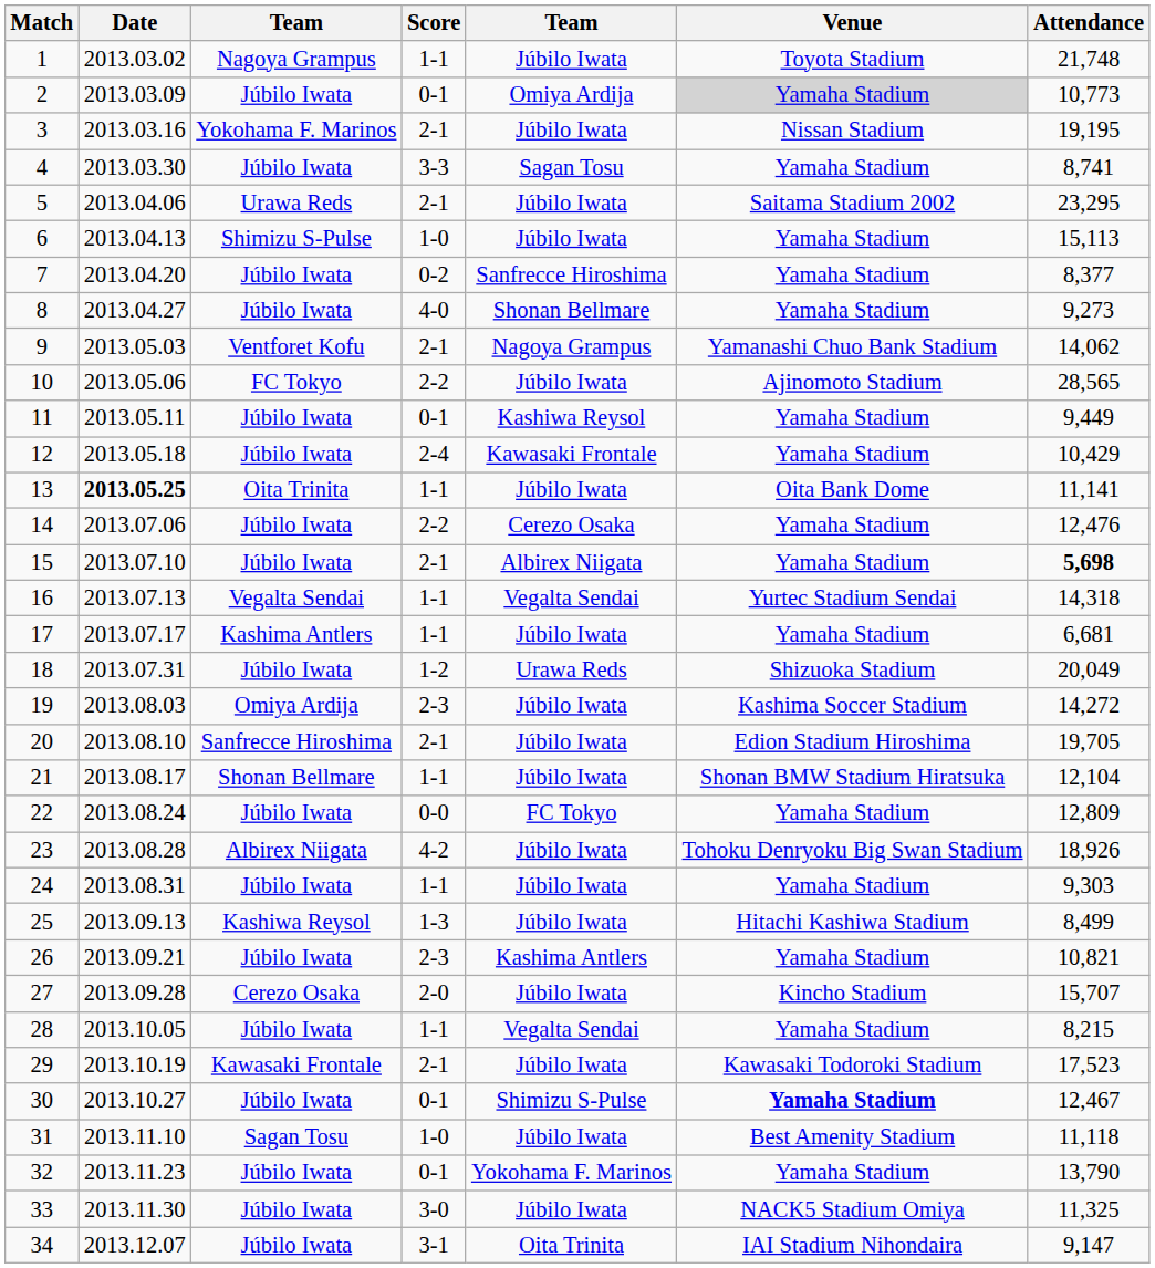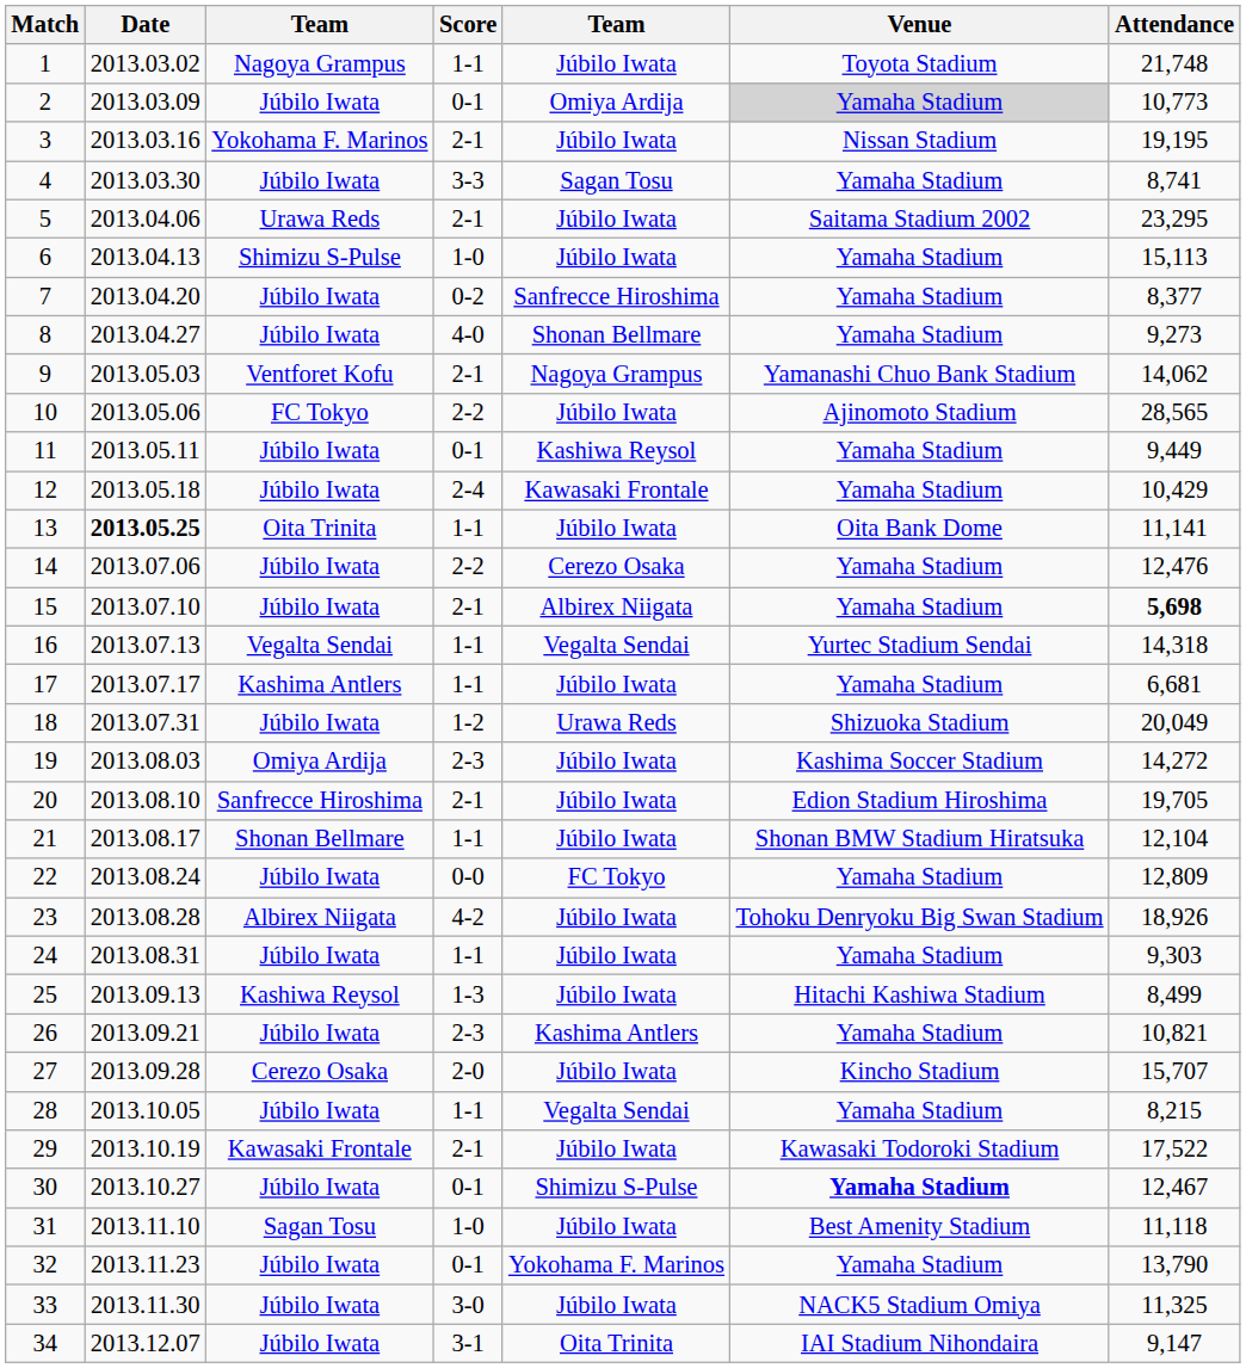29 | Attendance: 17,523 -> 17,522
